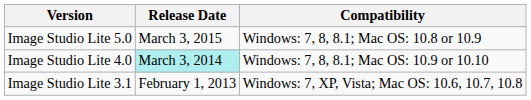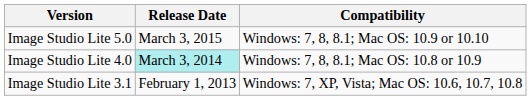Image Studio Lite 5.0 | Compatibility: Windows: 7, 8, 8.1; Mac OS: 10.8 or 10.9 -> Windows: 7, 8, 8.1; Mac OS: 10.9 or 10.10
Image Studio Lite 4.0 | Compatibility: Windows: 7, 8, 8.1; Mac OS: 10.9 or 10.10 -> Windows: 7, 8, 8.1; Mac OS: 10.8 or 10.9
